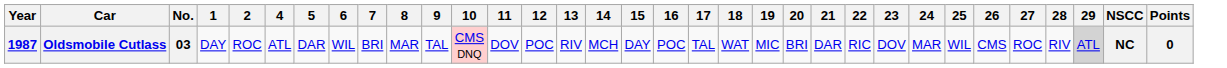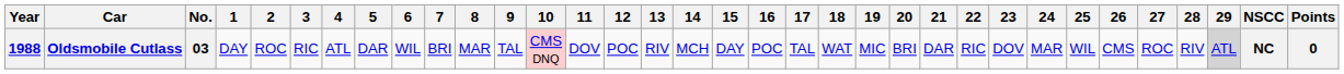+ column: 3 | RIC
Oldsmobile Cutlass | Year: 1987 -> 1988
